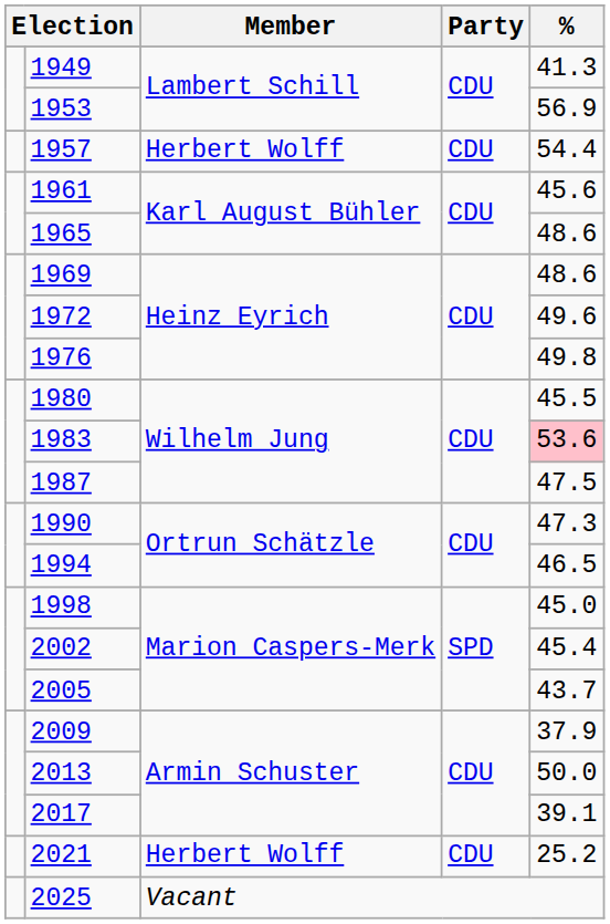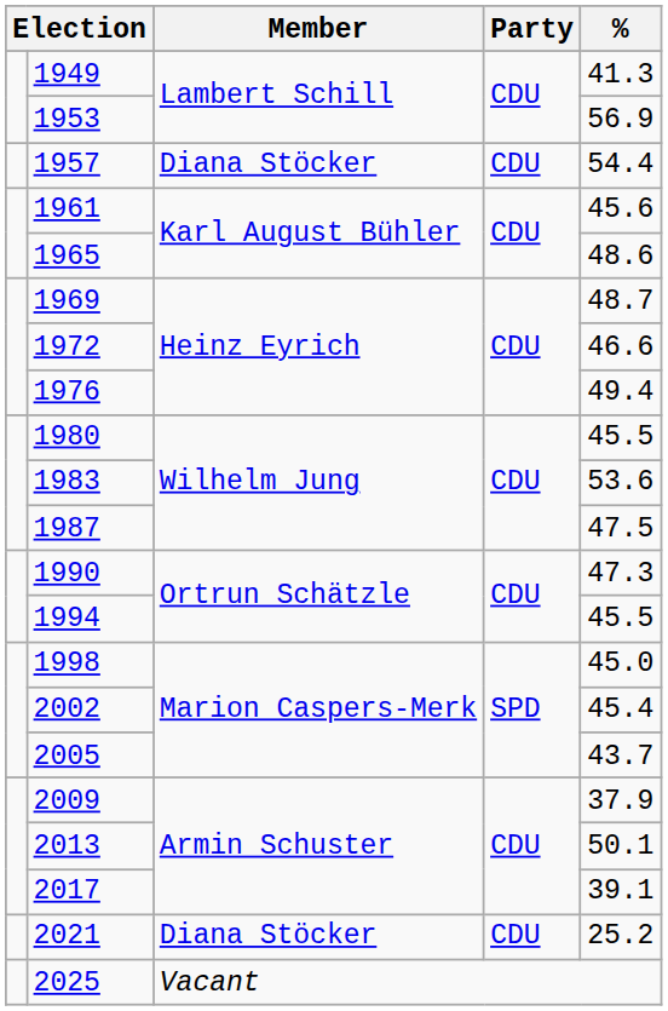1957 | Member: Herbert Wolff -> Diana Stöcker
1969 | %: 48.6 -> 48.7
1972 | %: 49.6 -> 46.6
1976 | %: 49.8 -> 49.4
1983 | %: pink background -> no background
1994 | %: 46.5 -> 45.5
2013 | %: 50.0 -> 50.1
2021 | Member: Herbert Wolff -> Diana Stöcker
